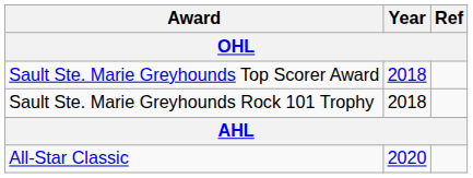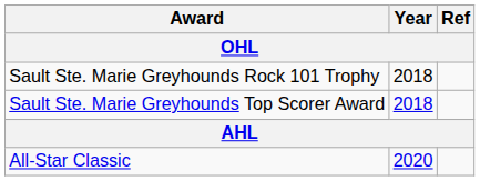rows swapped: Sault Ste. Marie Greyhounds Top Scorer Award <-> Sault Ste. Marie Greyhounds Rock 101 Trophy
